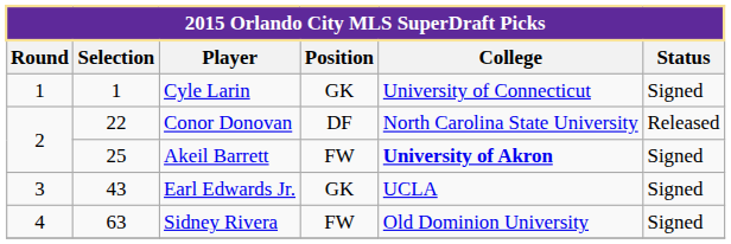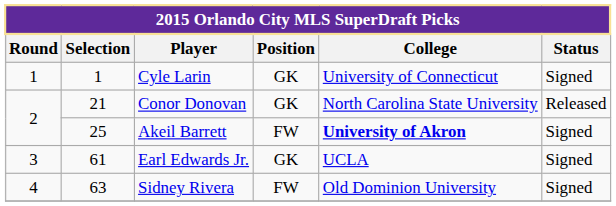Conor Donovan | Selection: 22 -> 21
Conor Donovan | Position: DF -> GK
Earl Edwards Jr. | Selection: 43 -> 61
